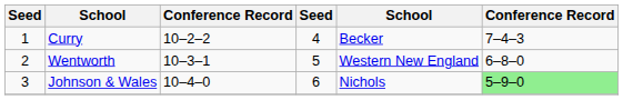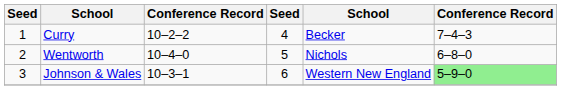Wentworth | column 3: 10–3–1 -> 10–4–0
Wentworth | column 5: Western New England -> Nichols
Johnson & Wales | column 3: 10–4–0 -> 10–3–1
Johnson & Wales | column 5: Nichols -> Western New England
